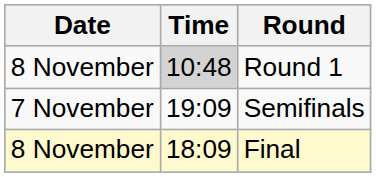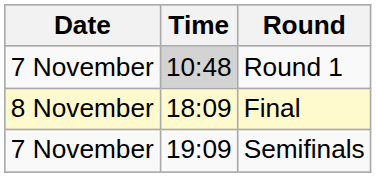Round 1 | Date: 8 November -> 7 November
rows swapped: Semifinals <-> Final
